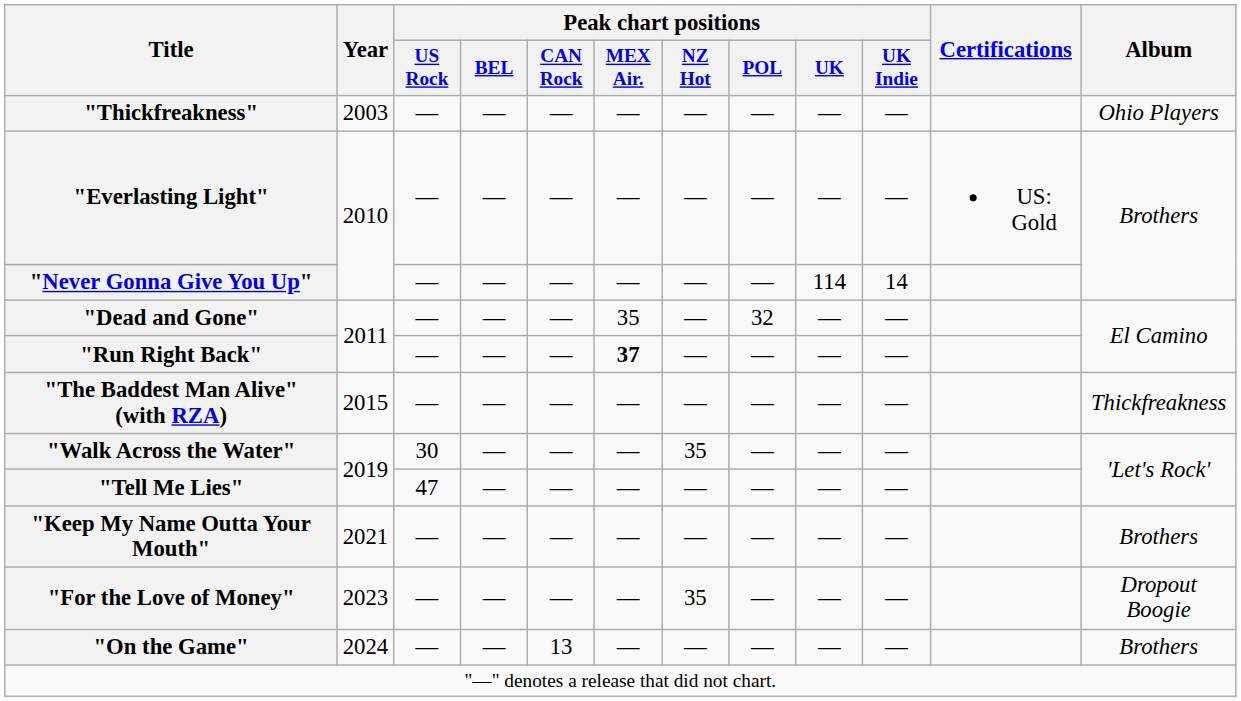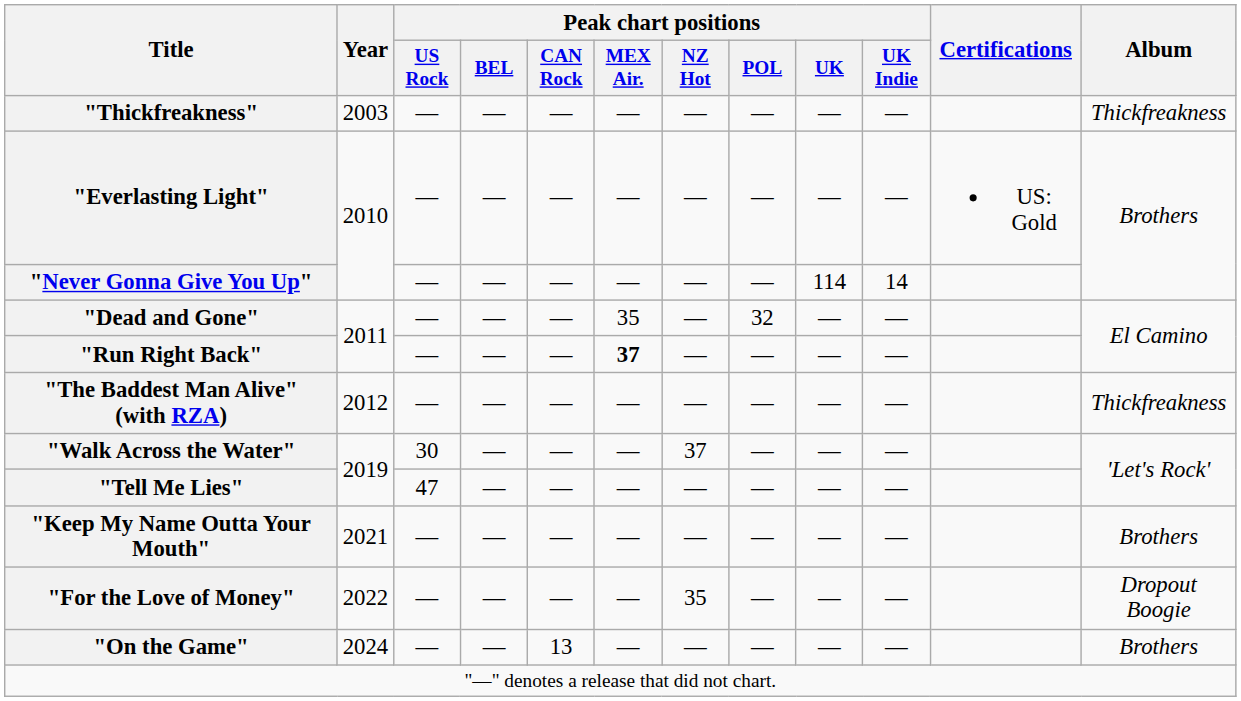"Thickfreakness" | Album: Ohio Players -> Thickfreakness
"The Baddest Man Alive" (with RZA) | Year: 2015 -> 2012
"Walk Across the Water" | Peak chart positions / NZ Hot: 35 -> 37
"For the Love of Money" | Year: 2023 -> 2022
